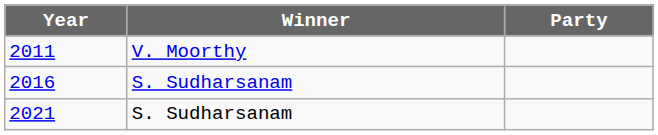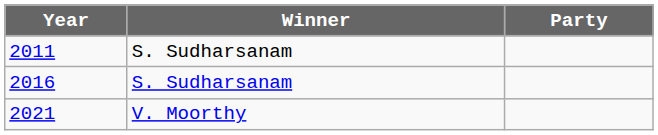2011 | Winner: V. Moorthy -> S. Sudharsanam
2021 | Winner: S. Sudharsanam -> V. Moorthy
